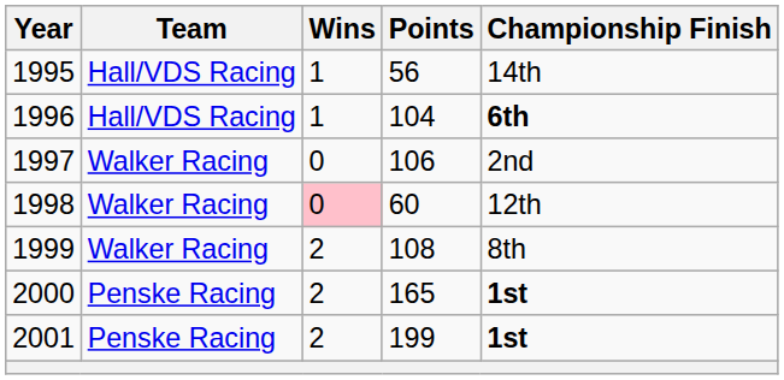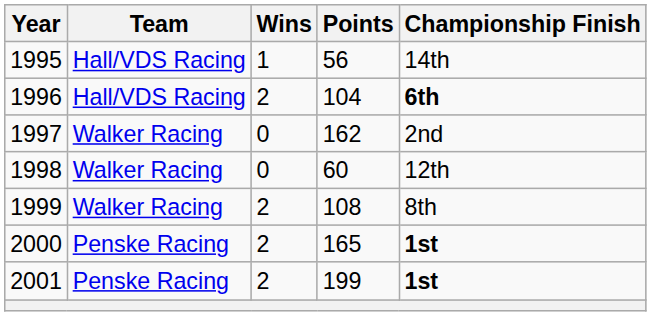1996 | Wins: 1 -> 2
1997 | Points: 106 -> 162
1998 | Wins: pink background -> no background
